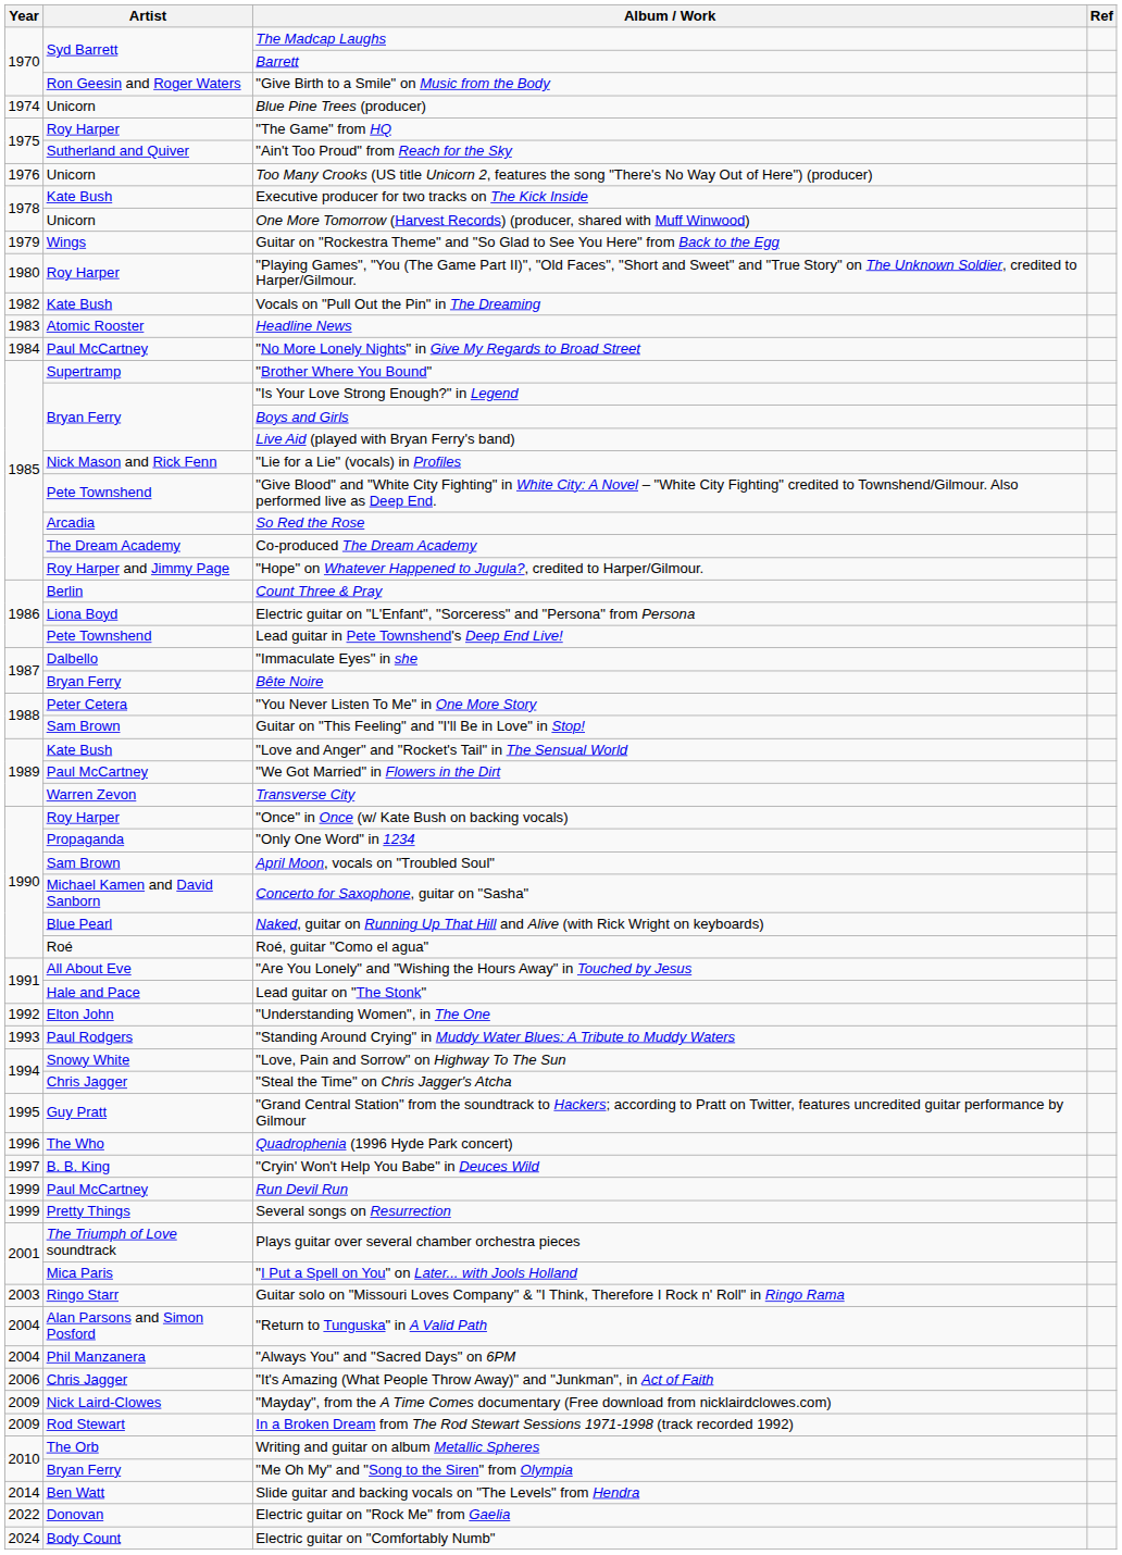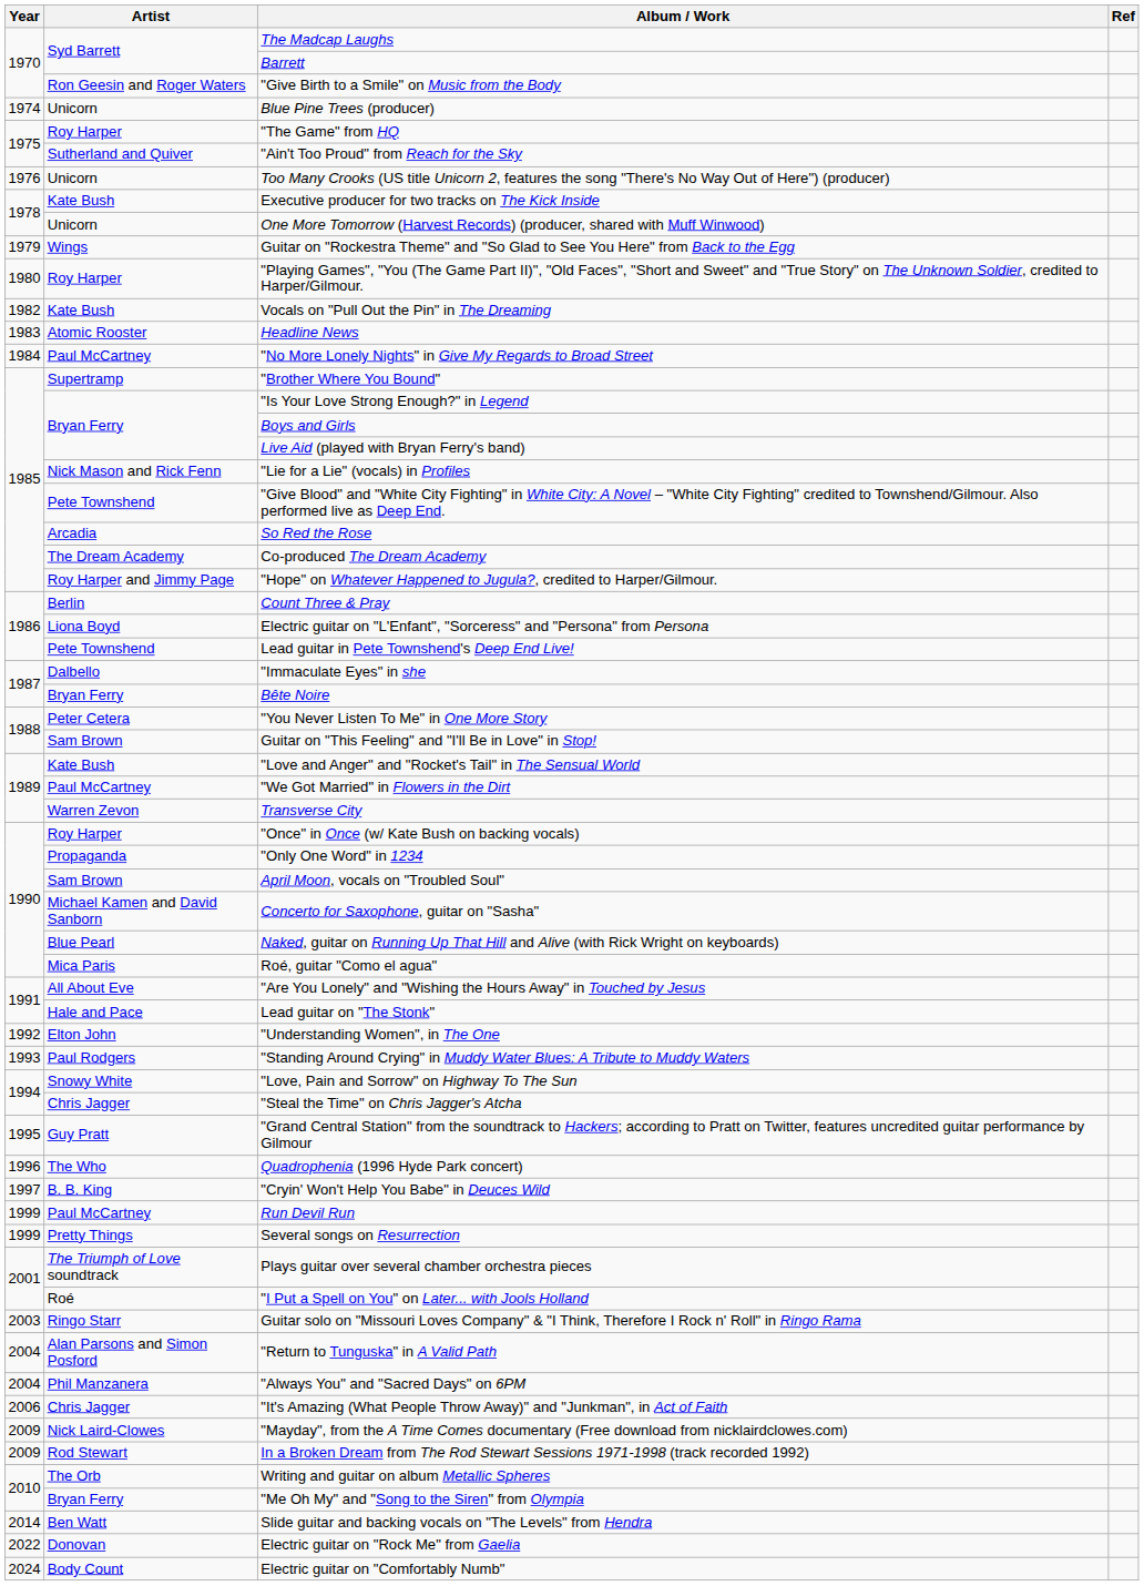Roé, guitar "Como el agua" | Artist: Roé -> Mica Paris
"I Put a Spell on You" on Later... with Jools Holland | Artist: Mica Paris -> Roé
